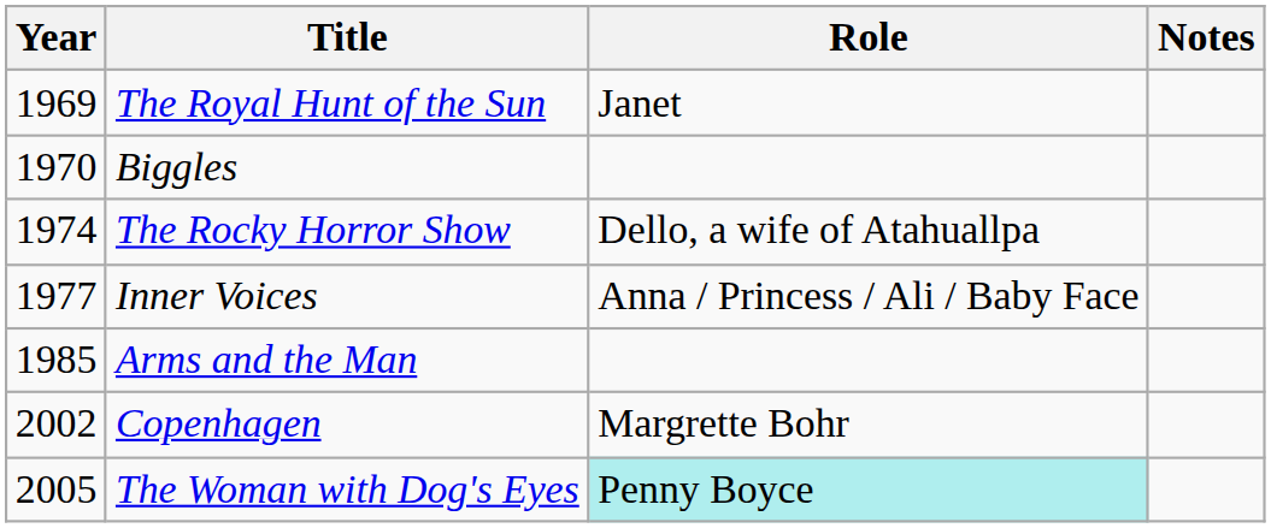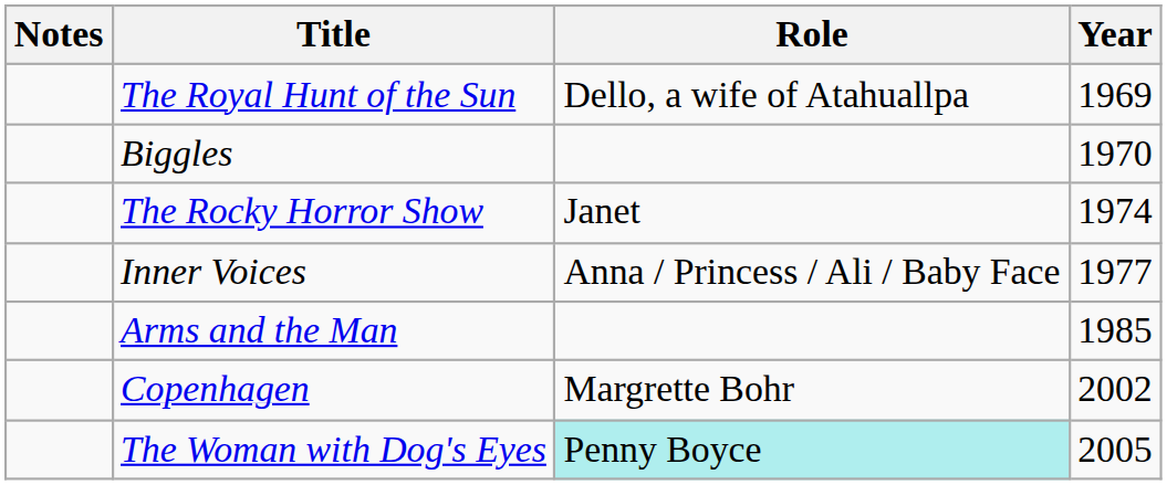columns swapped: Year <-> Notes
The Royal Hunt of the Sun | Role: Janet -> Dello, a wife of Atahuallpa
The Rocky Horror Show | Role: Dello, a wife of Atahuallpa -> Janet
